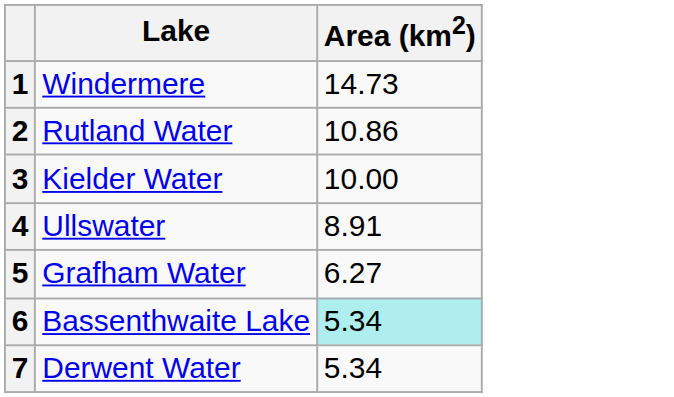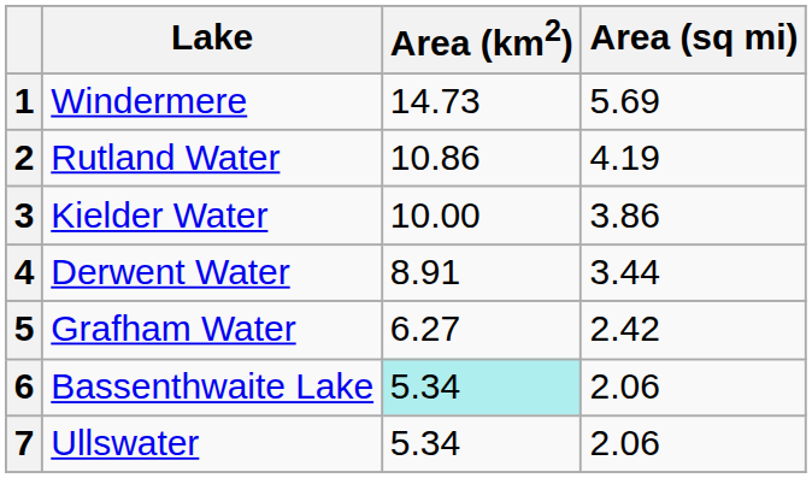+ column: Area (sq mi) | 5.69 | 4.19 | 3.86 | 3.44 | 2.42 | 2.06 | 2.06
4 | Lake: Ullswater -> Derwent Water
7 | Lake: Derwent Water -> Ullswater
